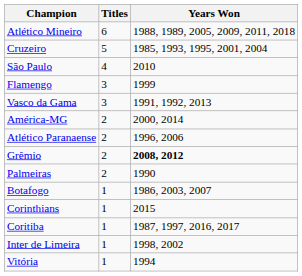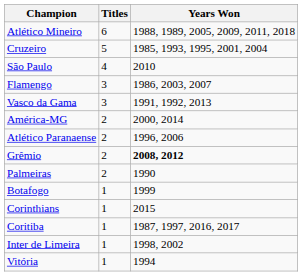Flamengo | Years Won: 1999 -> 1986, 2003, 2007
Botafogo | Years Won: 1986, 2003, 2007 -> 1999
